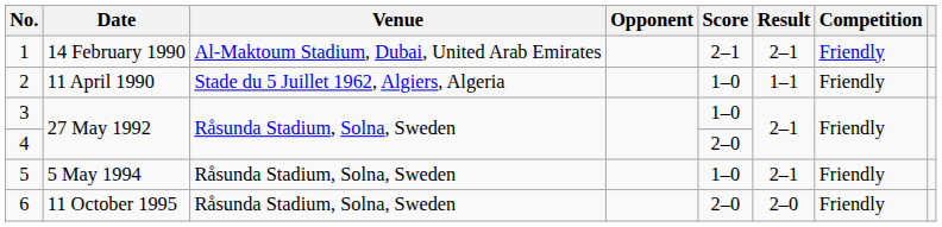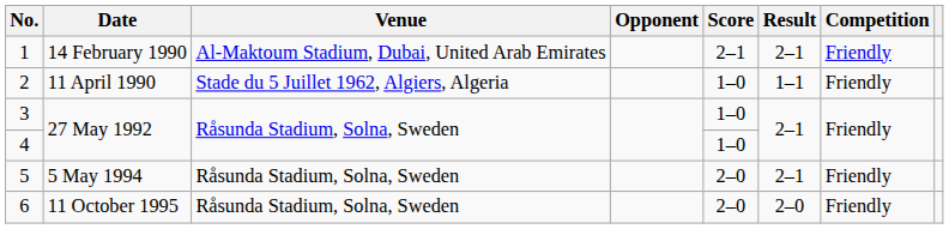4 | Score: 2–0 -> 1–0
5 | Score: 1–0 -> 2–0
